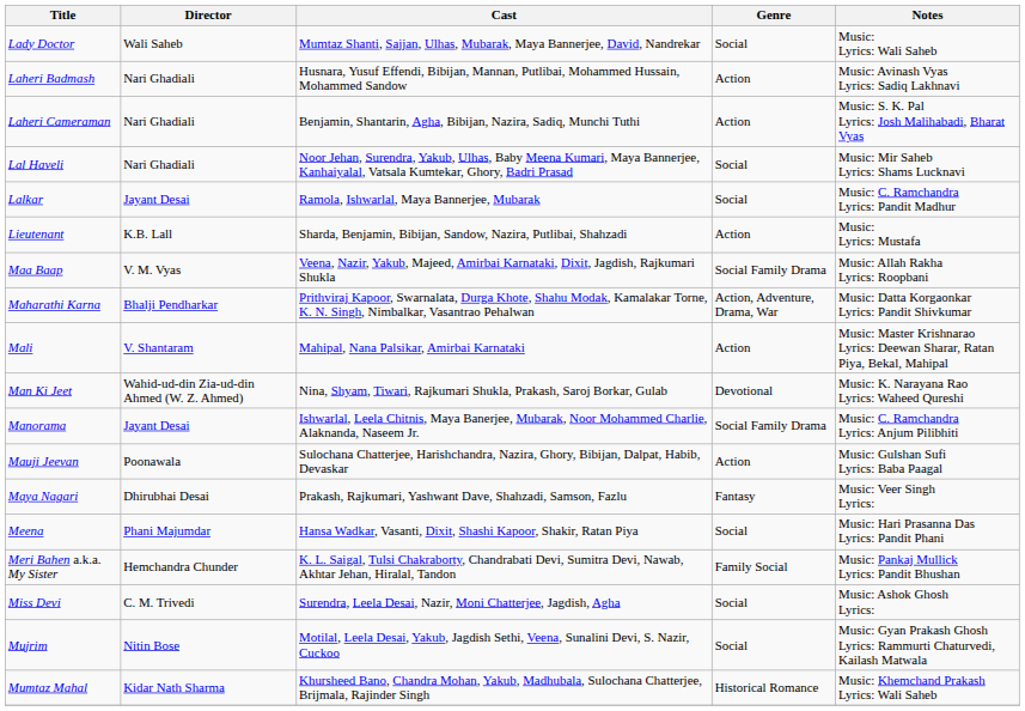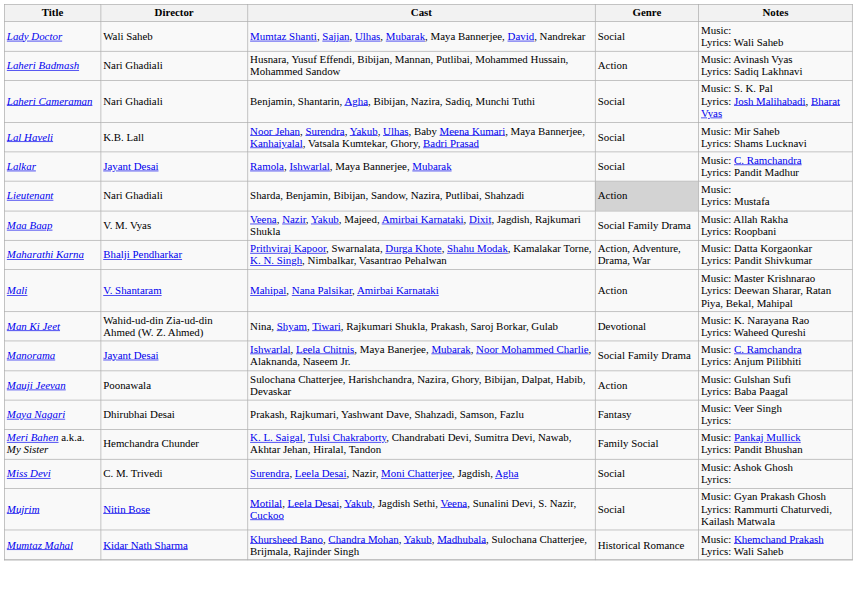Laheri Cameraman | Genre: Action -> Social
Lal Haveli | Director: Nari Ghadiali -> K.B. Lall
Lieutenant | Director: K.B. Lall -> Nari Ghadiali
Lieutenant | Genre: no background -> lightgrey background
- row: Meena | Phani Majumdar | Hansa Wadkar, Vasanti, Dixit, Shashi Kapoor, Shakir, Ratan Piya | Social | Music: Hari Prasanna Das Lyrics: Pandit Phani
